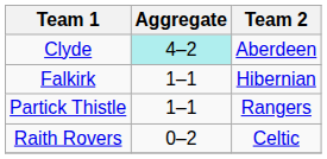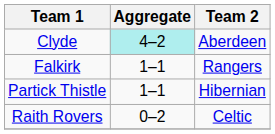Falkirk | Team 2: Hibernian -> Rangers
Partick Thistle | Team 2: Rangers -> Hibernian
